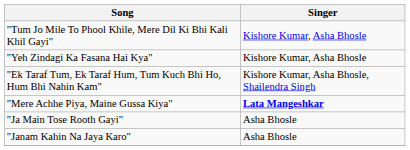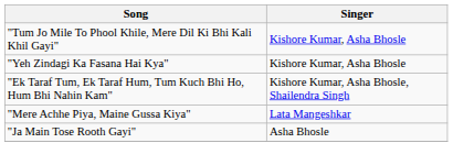"Mere Achhe Piya, Maine Gussa Kiya" | Singer: bold -> normal
- row: "Janam Kahin Na Jaya Karo" | Asha Bhosle
